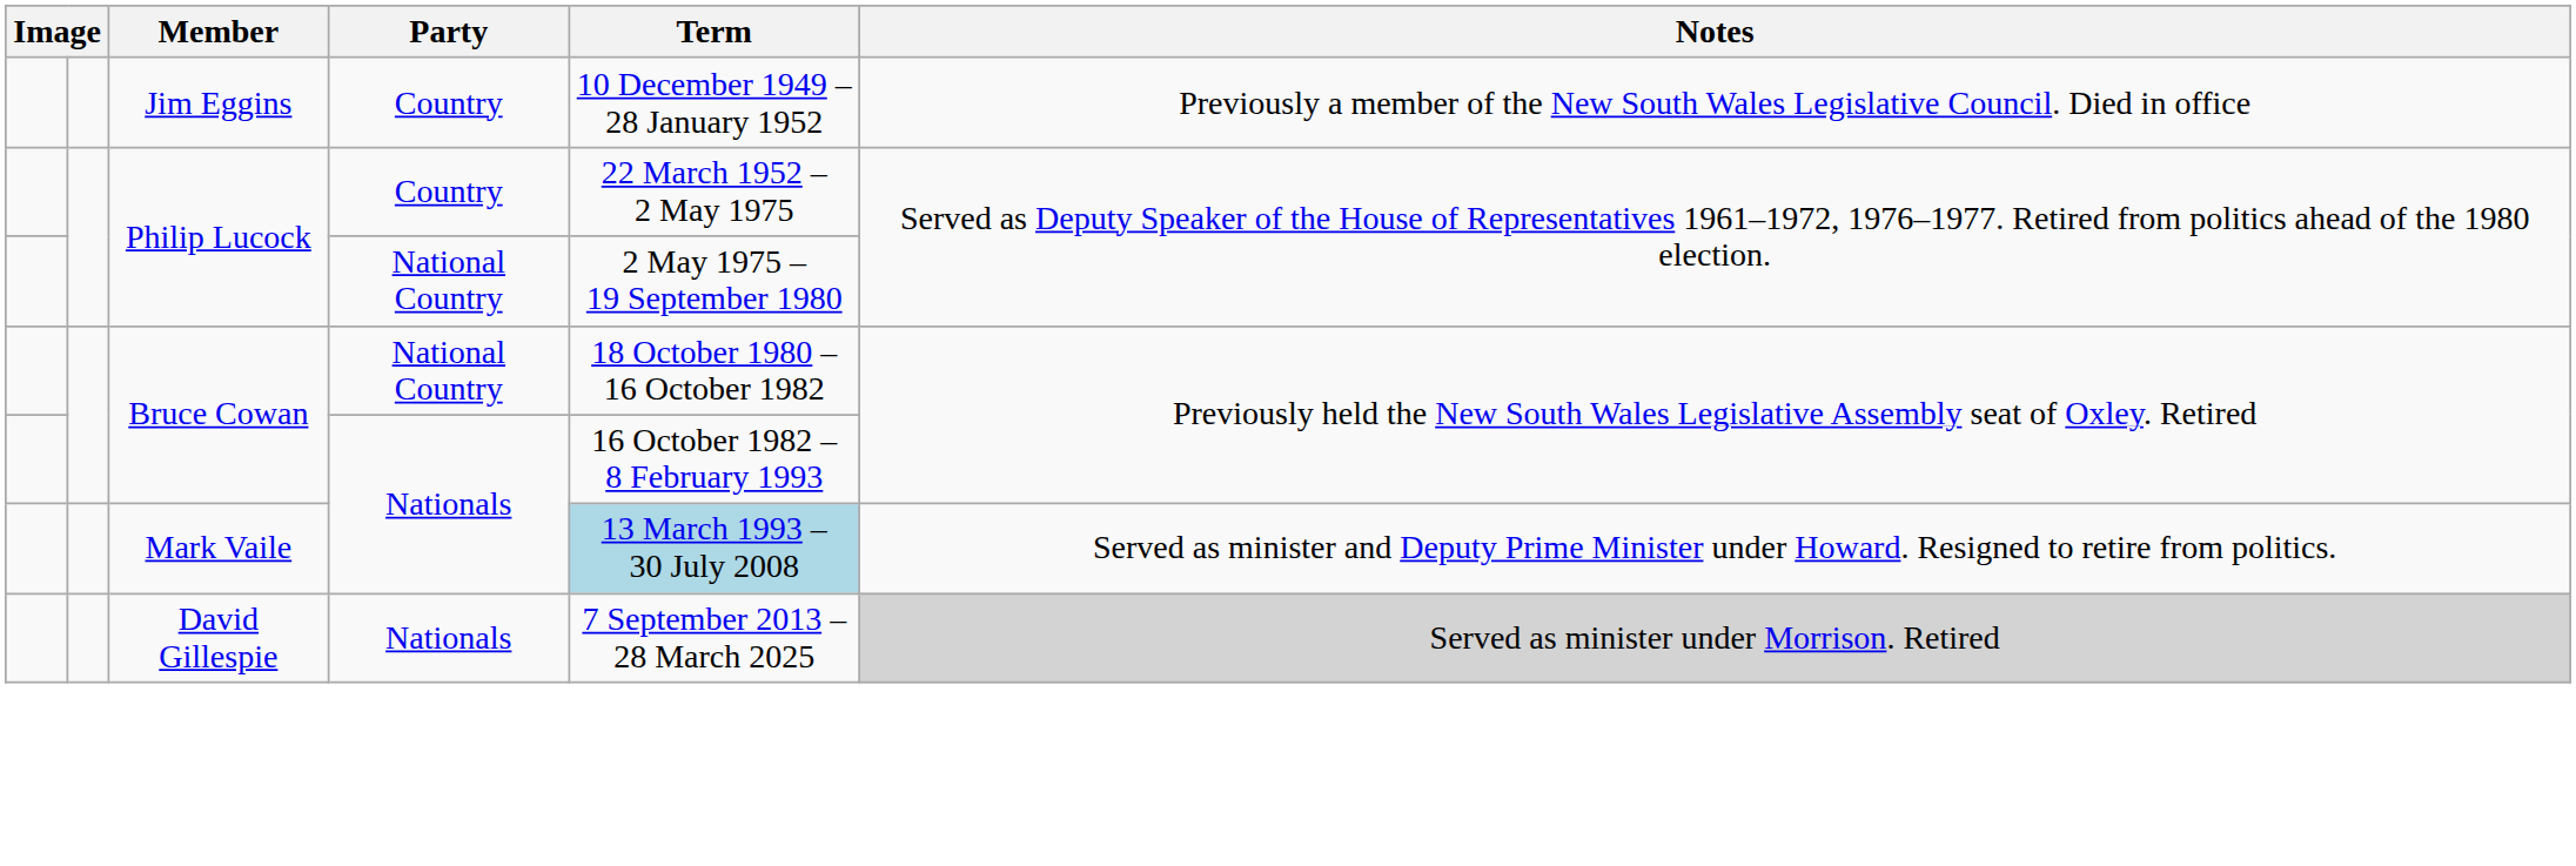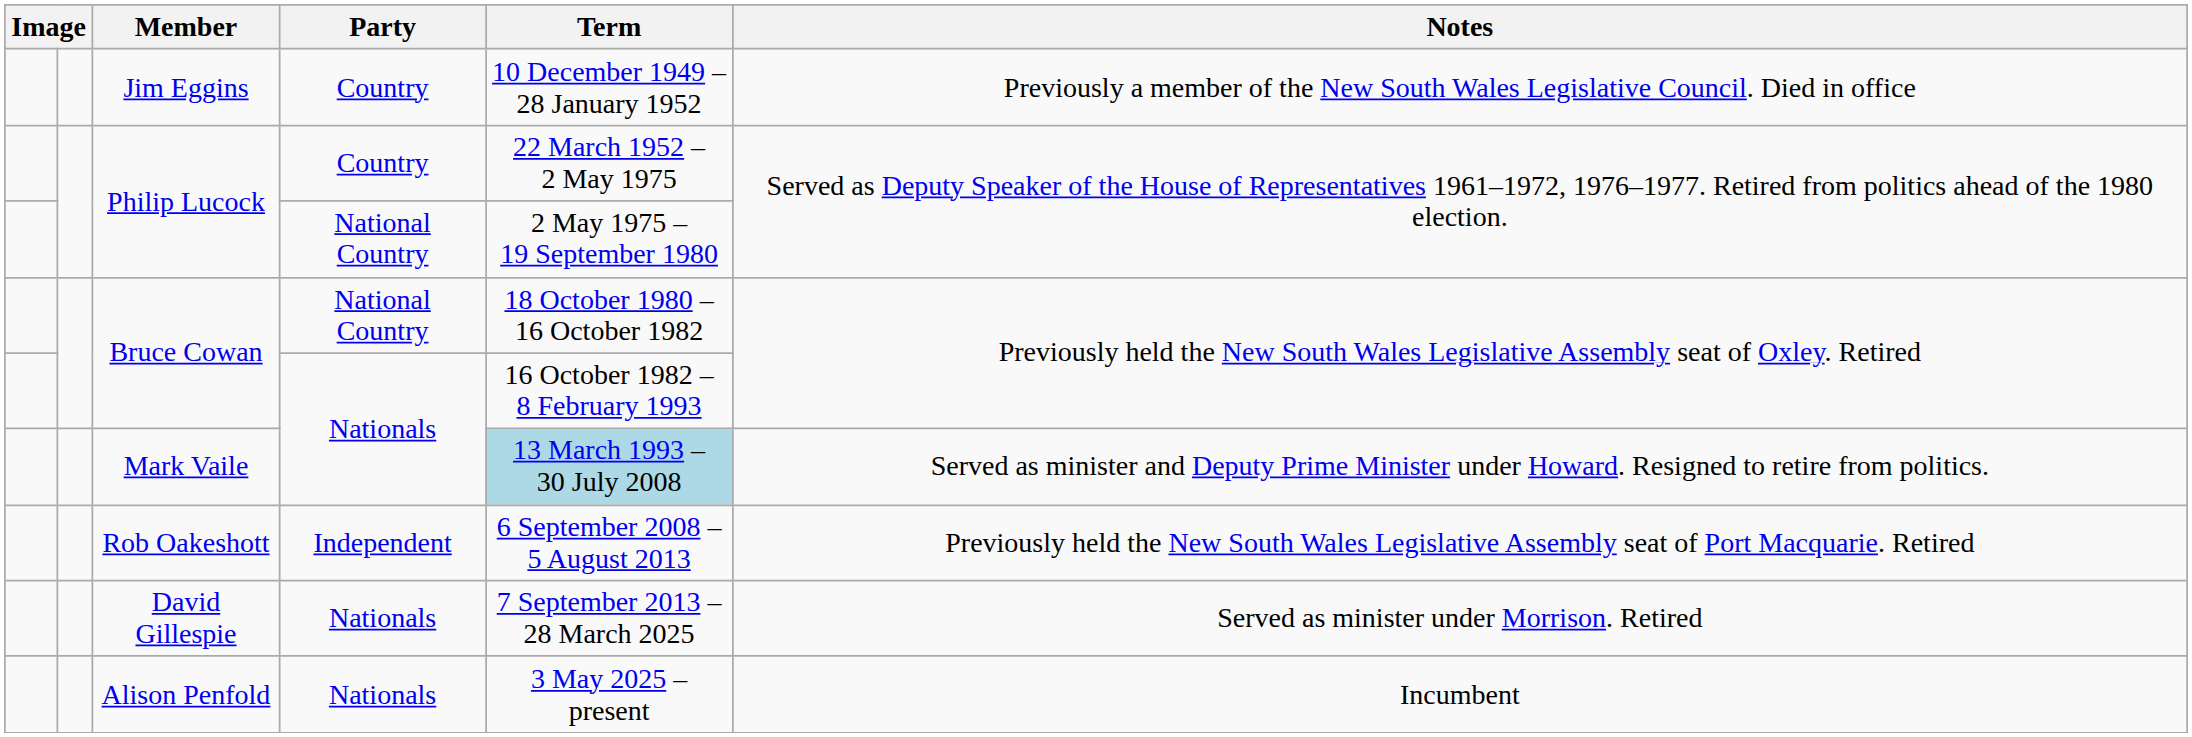+ row: Rob Oakeshott | Independent | 6 September 2008 – 5 August 2013 | Previously held the New South Wales Legislative Assembly seat of Port Macquarie. Retired
David Gillespie | Notes: lightgrey background -> no background
+ row: Alison Penfold | Nationals | 3 May 2025 – present | Incumbent
